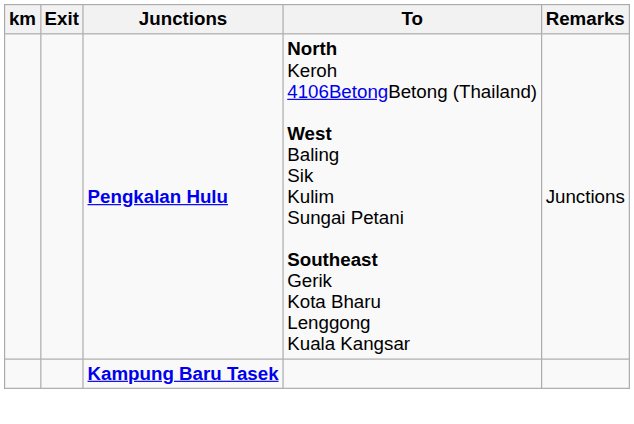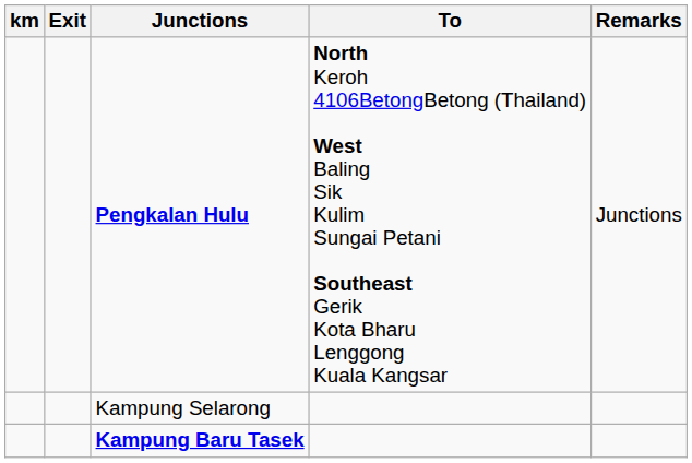+ row: Kampung Selarong
